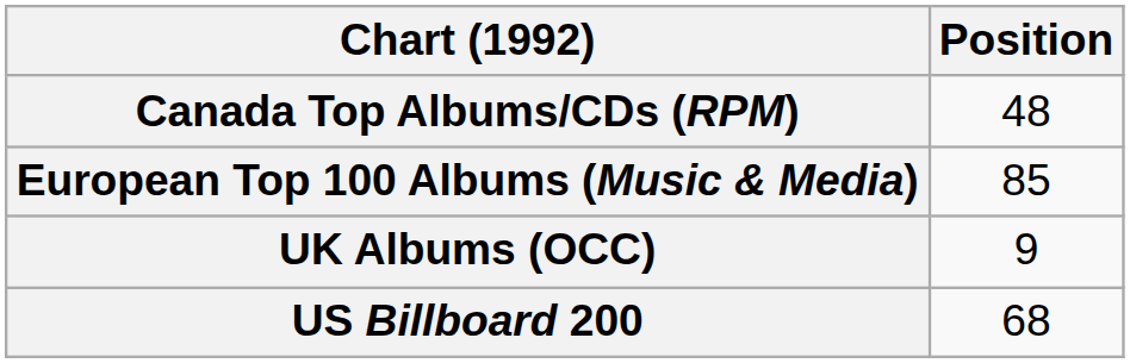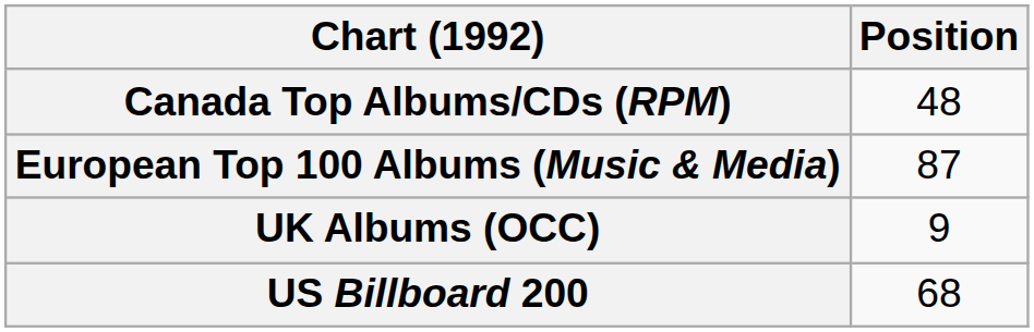European Top 100 Albums (Music & Media) | Position: 85 -> 87
